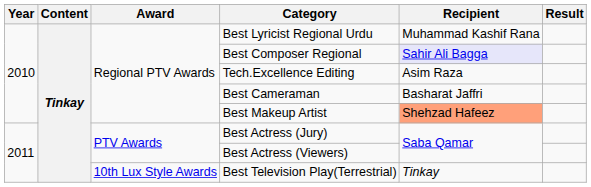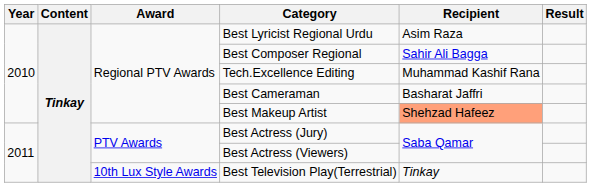Best Lyricist Regional Urdu | Recipient: Muhammad Kashif Rana -> Asim Raza
Best Composer Regional | Recipient: lavender background -> no background
Tech.Excellence Editing | Recipient: Asim Raza -> Muhammad Kashif Rana
